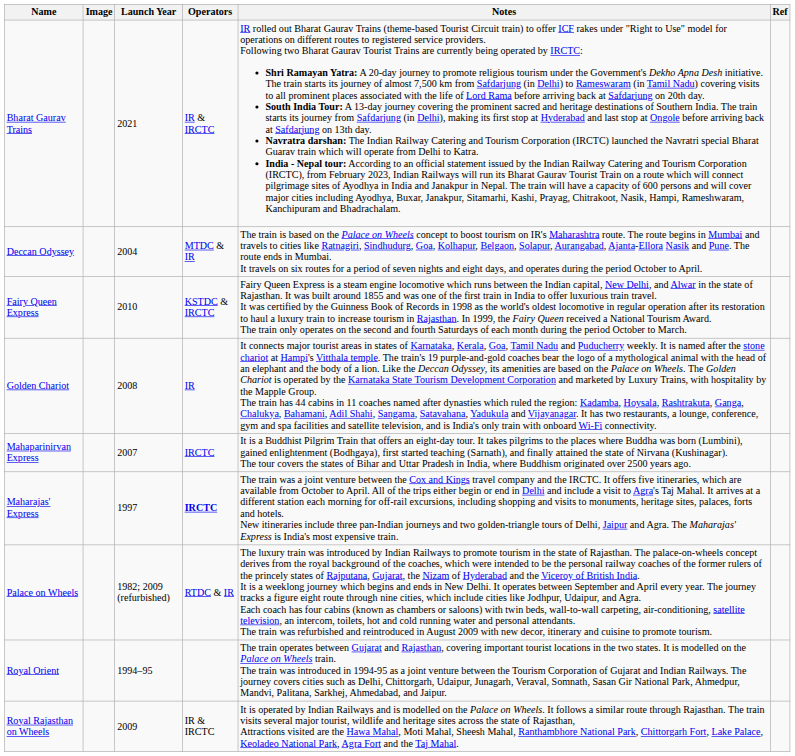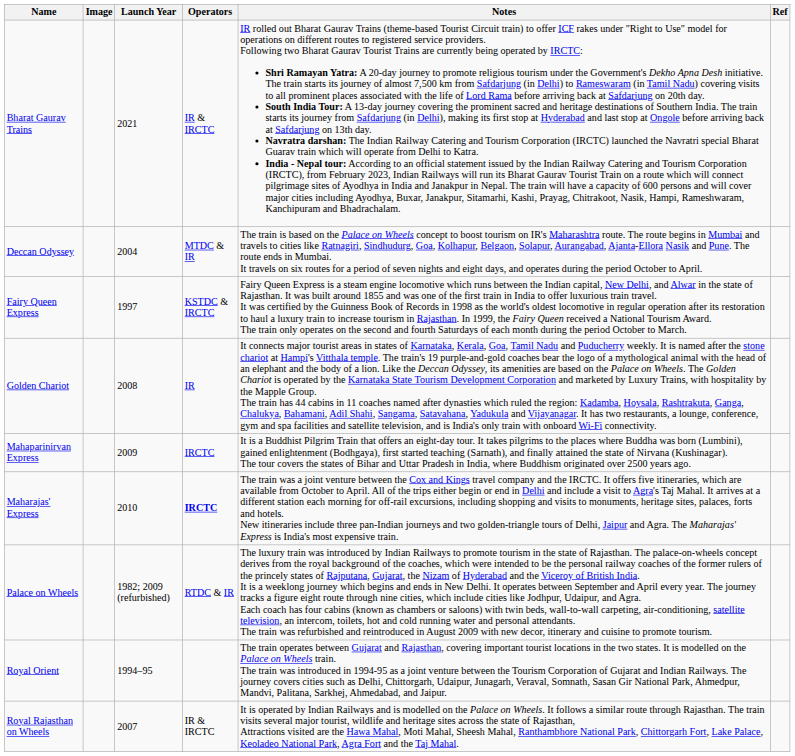Fairy Queen Express | Launch Year: 2010 -> 1997
Mahaparinirvan Express | Launch Year: 2007 -> 2009
Maharajas' Express | Launch Year: 1997 -> 2010
Royal Rajasthan on Wheels | Launch Year: 2009 -> 2007
